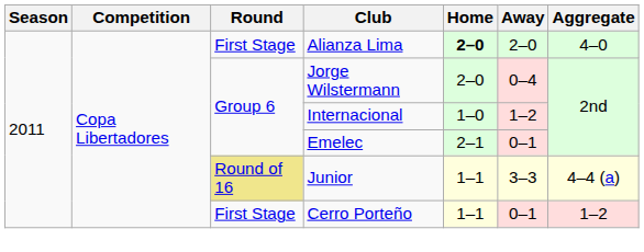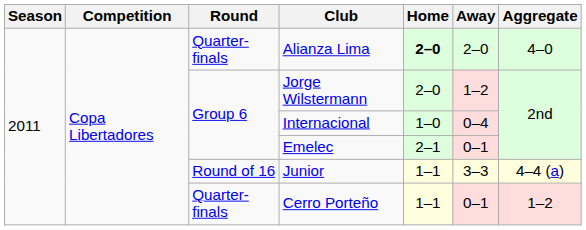Alianza Lima | Round: First Stage -> Quarter-finals
Jorge Wilstermann | Away: 0–4 -> 1–2
Internacional | Away: 1–2 -> 0–4
Junior | Round: khaki background -> no background
Cerro Porteño | Round: First Stage -> Quarter-finals
